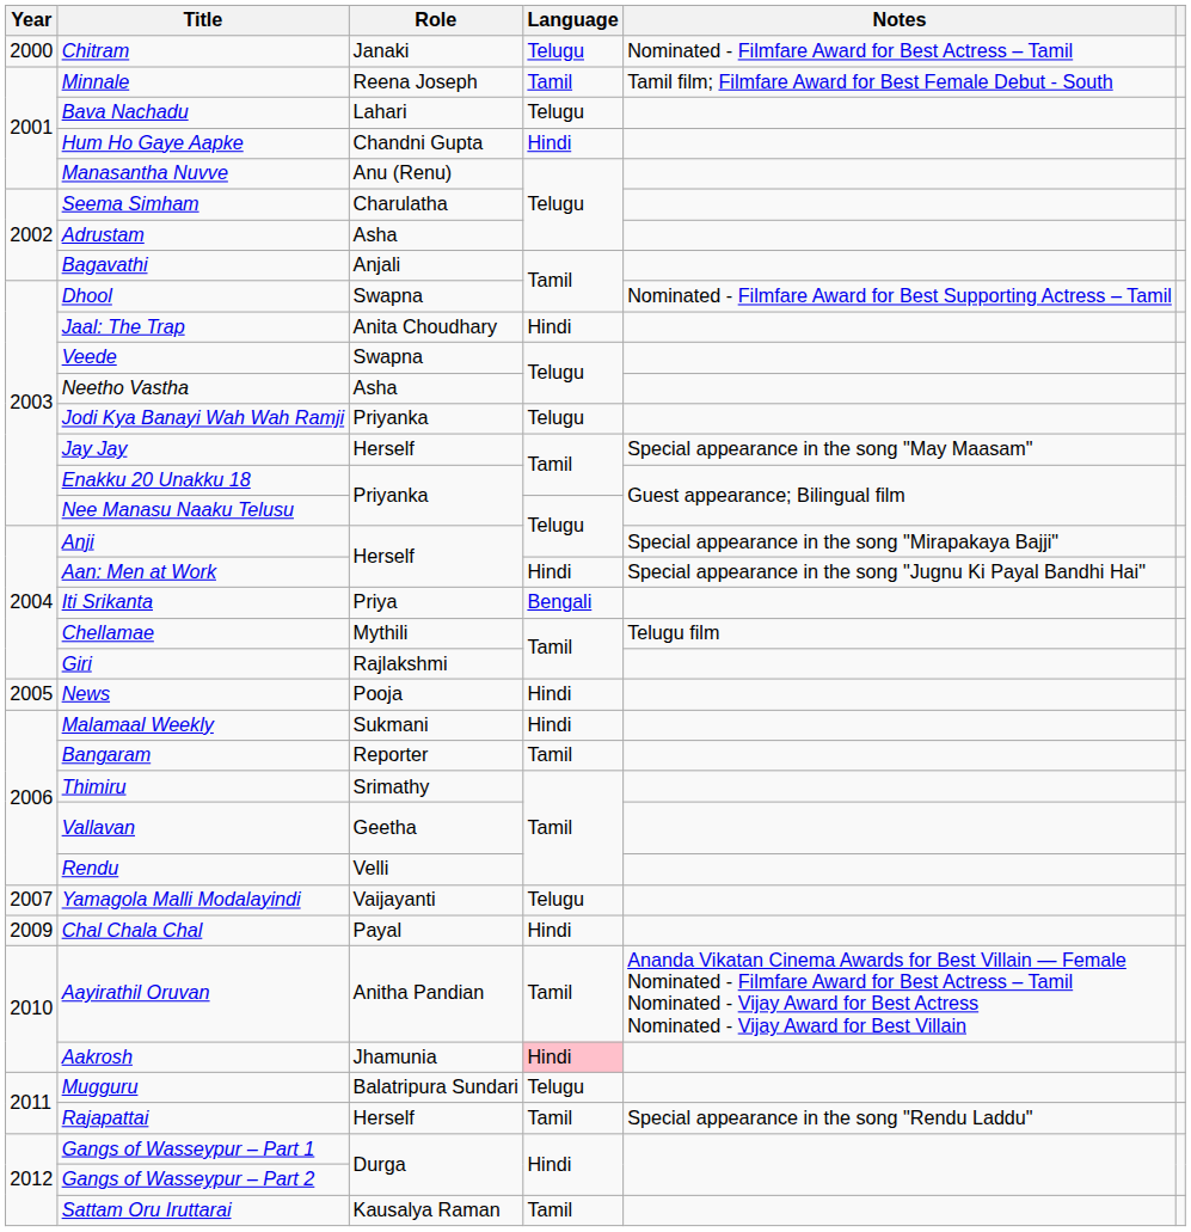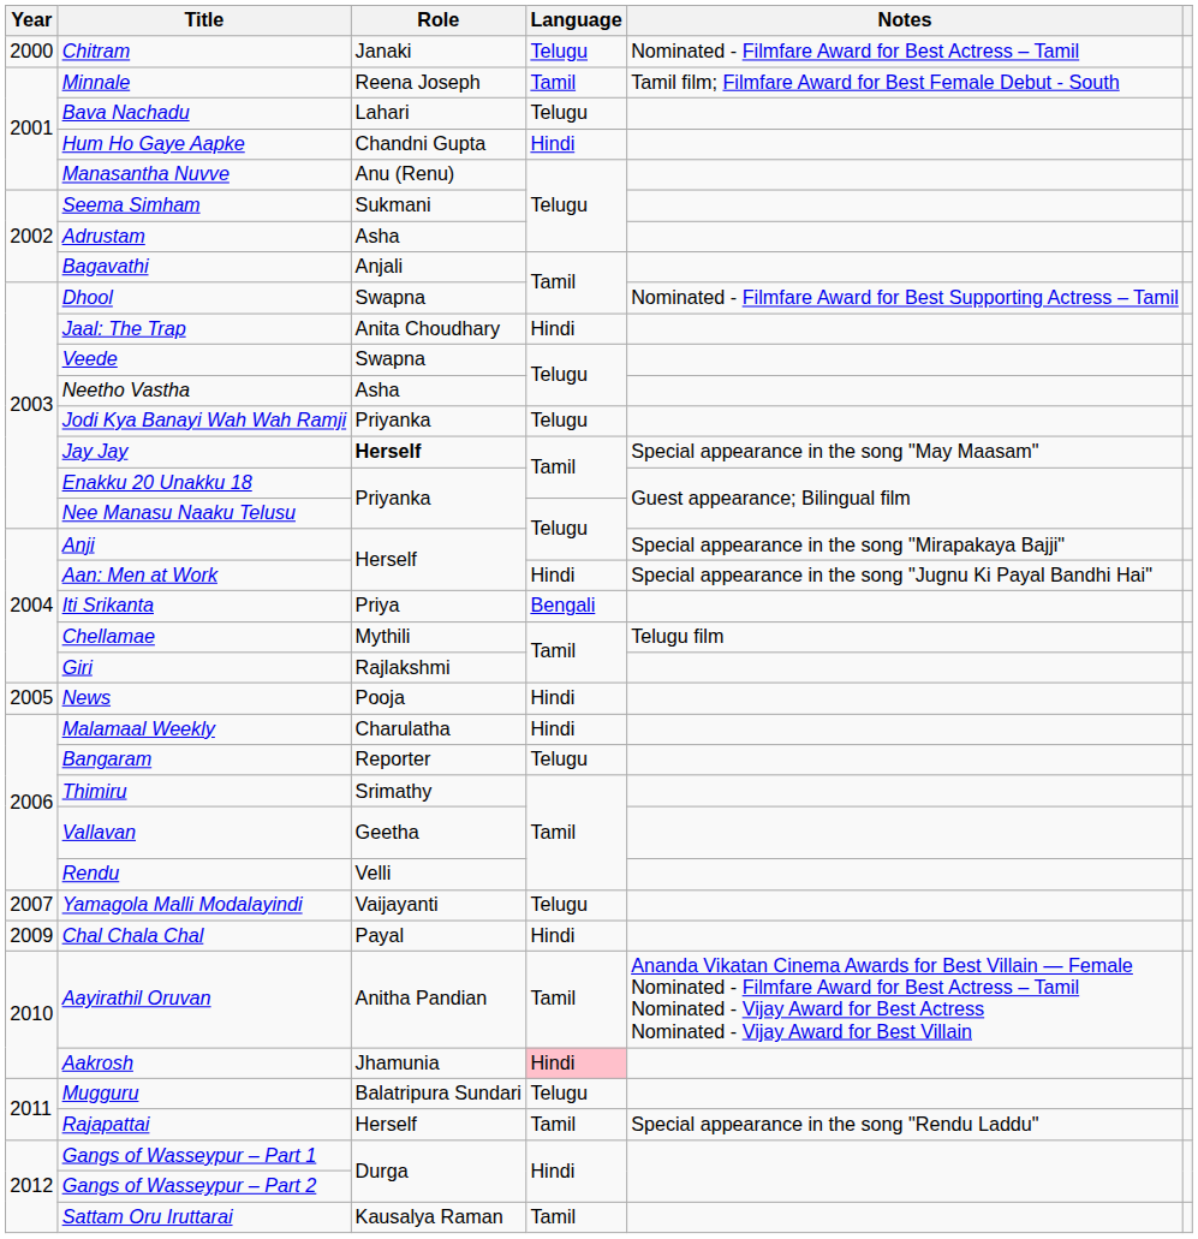Seema Simham | Role: Charulatha -> Sukmani
Jay Jay | Role: normal -> bold
Malamaal Weekly | Role: Sukmani -> Charulatha
Bangaram | Language: Tamil -> Telugu
